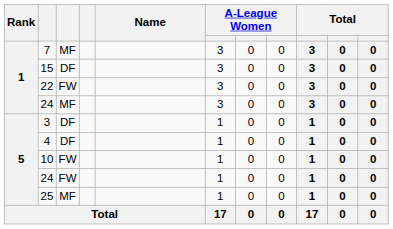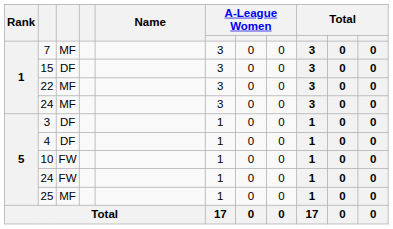22 | column 3: FW -> MF
